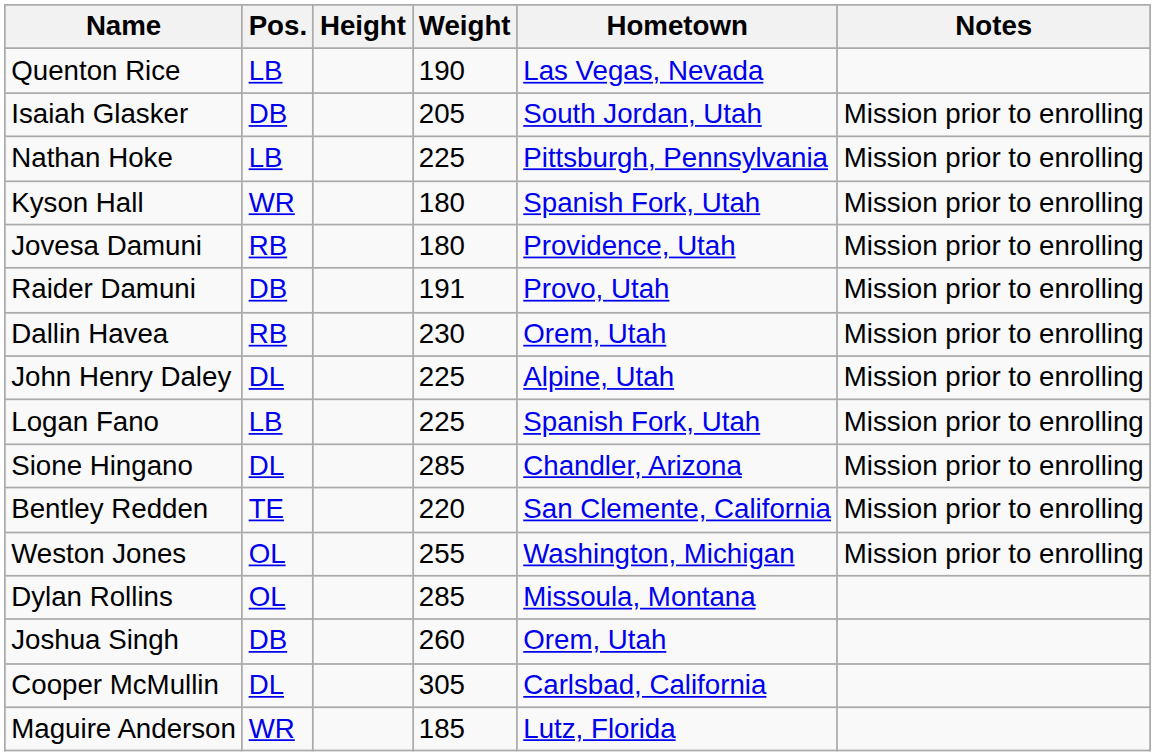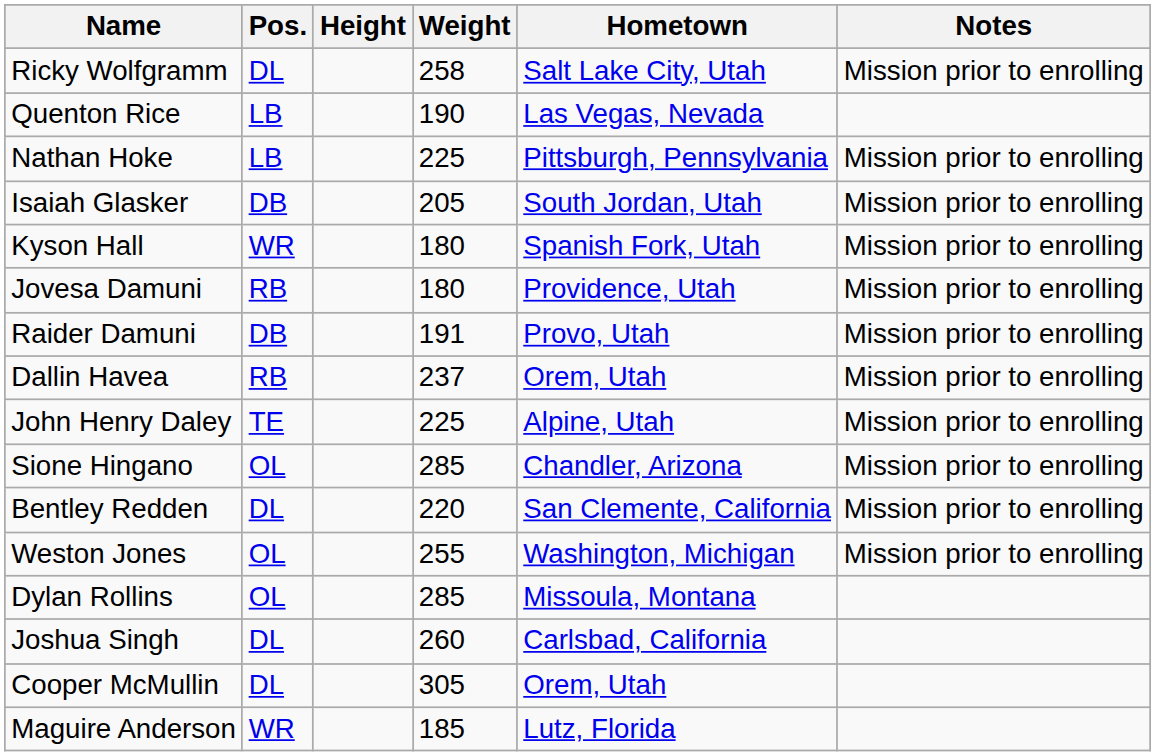+ row: Ricky Wolfgramm | DL | 258 | Salt Lake City, Utah | Mission prior to enrolling
rows swapped: Isaiah Glasker <-> Nathan Hoke
Dallin Havea | Weight: 230 -> 237
John Henry Daley | Pos.: DL -> TE
- row: Logan Fano | LB | 225 | Spanish Fork, Utah | Mission prior to enrolling
Sione Hingano | Pos.: DL -> OL
Bentley Redden | Pos.: TE -> DL
Joshua Singh | Pos.: DB -> DL
Joshua Singh | Hometown: Orem, Utah -> Carlsbad, California
Cooper McMullin | Hometown: Carlsbad, California -> Orem, Utah
